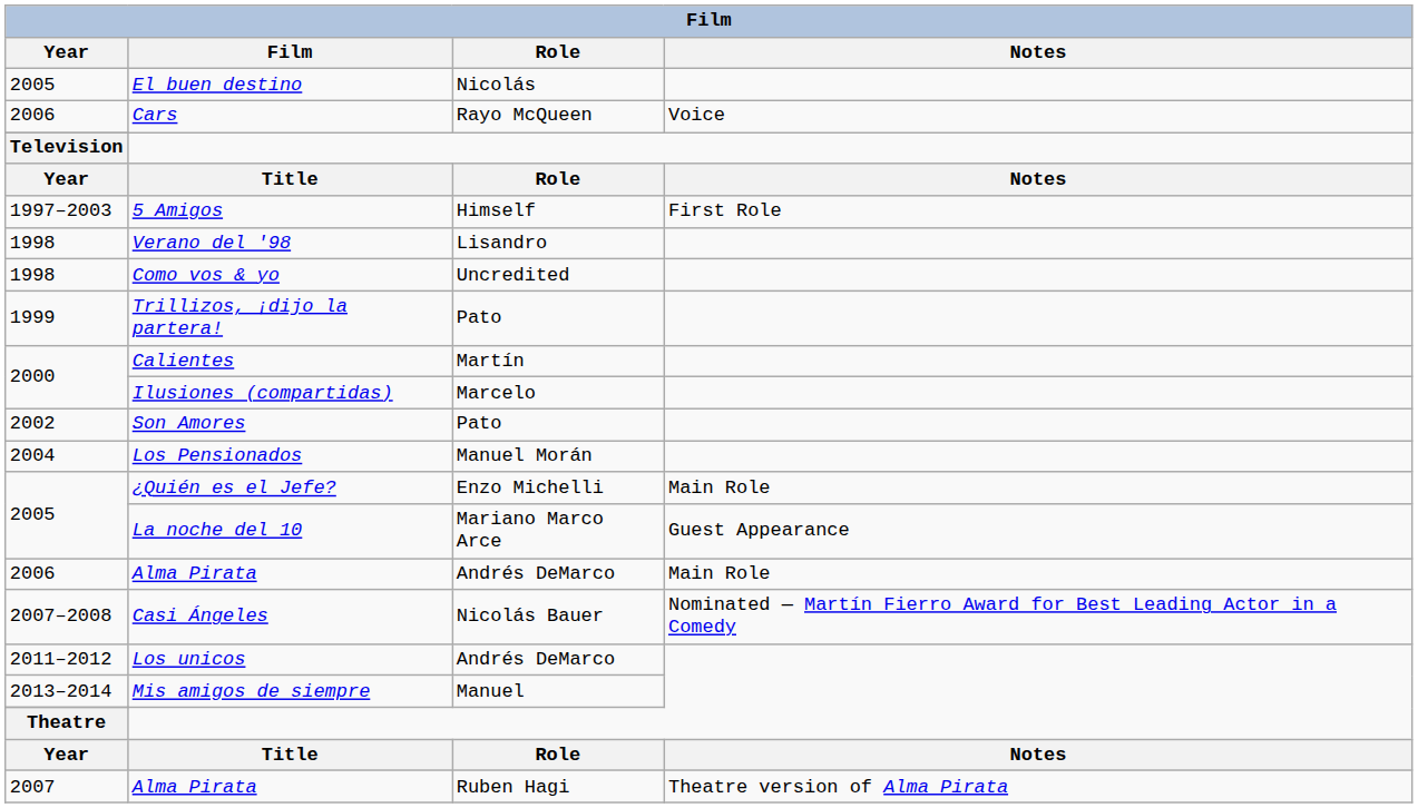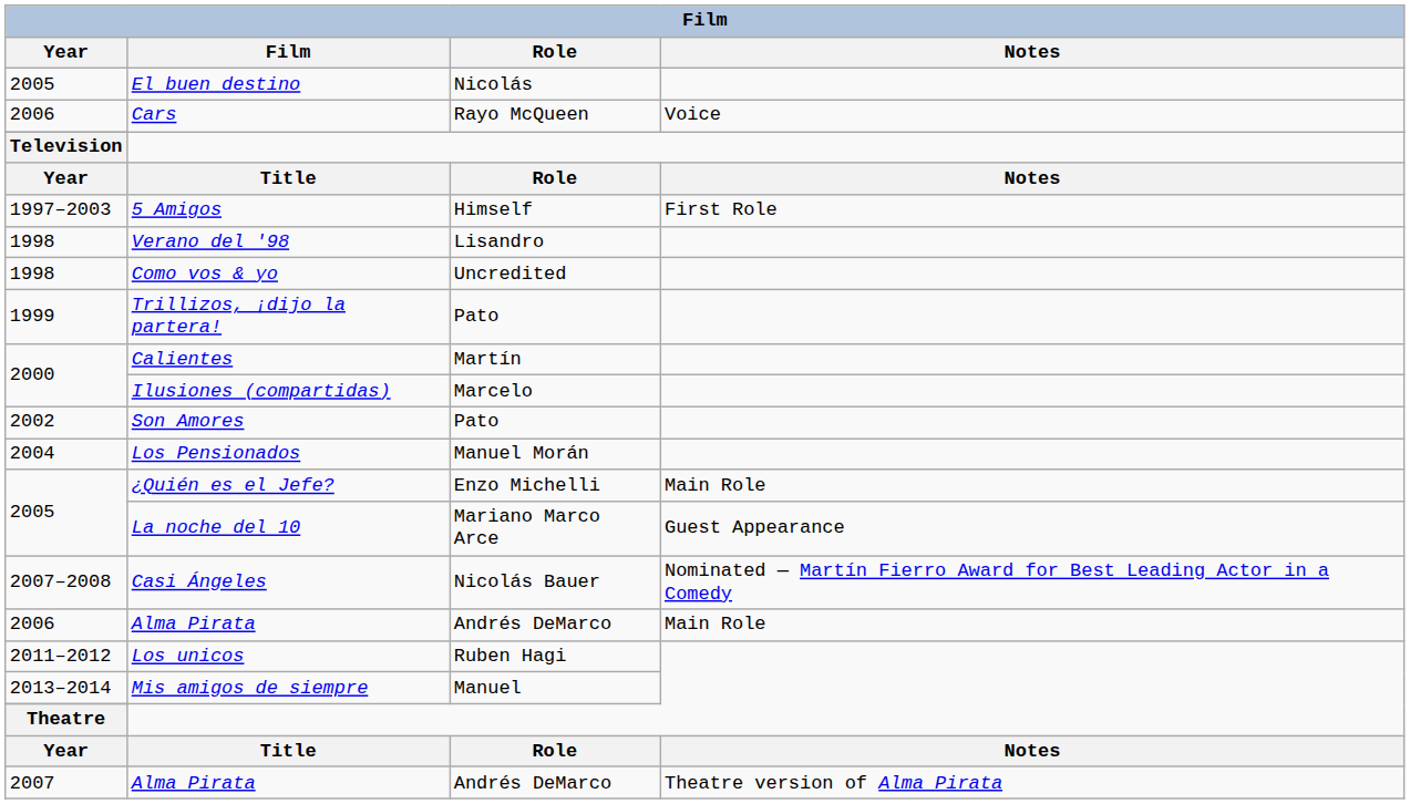rows swapped: 2006 / Alma Pirata <-> Casi Ángeles
Los unicos | Role: Andrés DeMarco -> Ruben Hagi
2007 / Alma Pirata | Role: Ruben Hagi -> Andrés DeMarco
